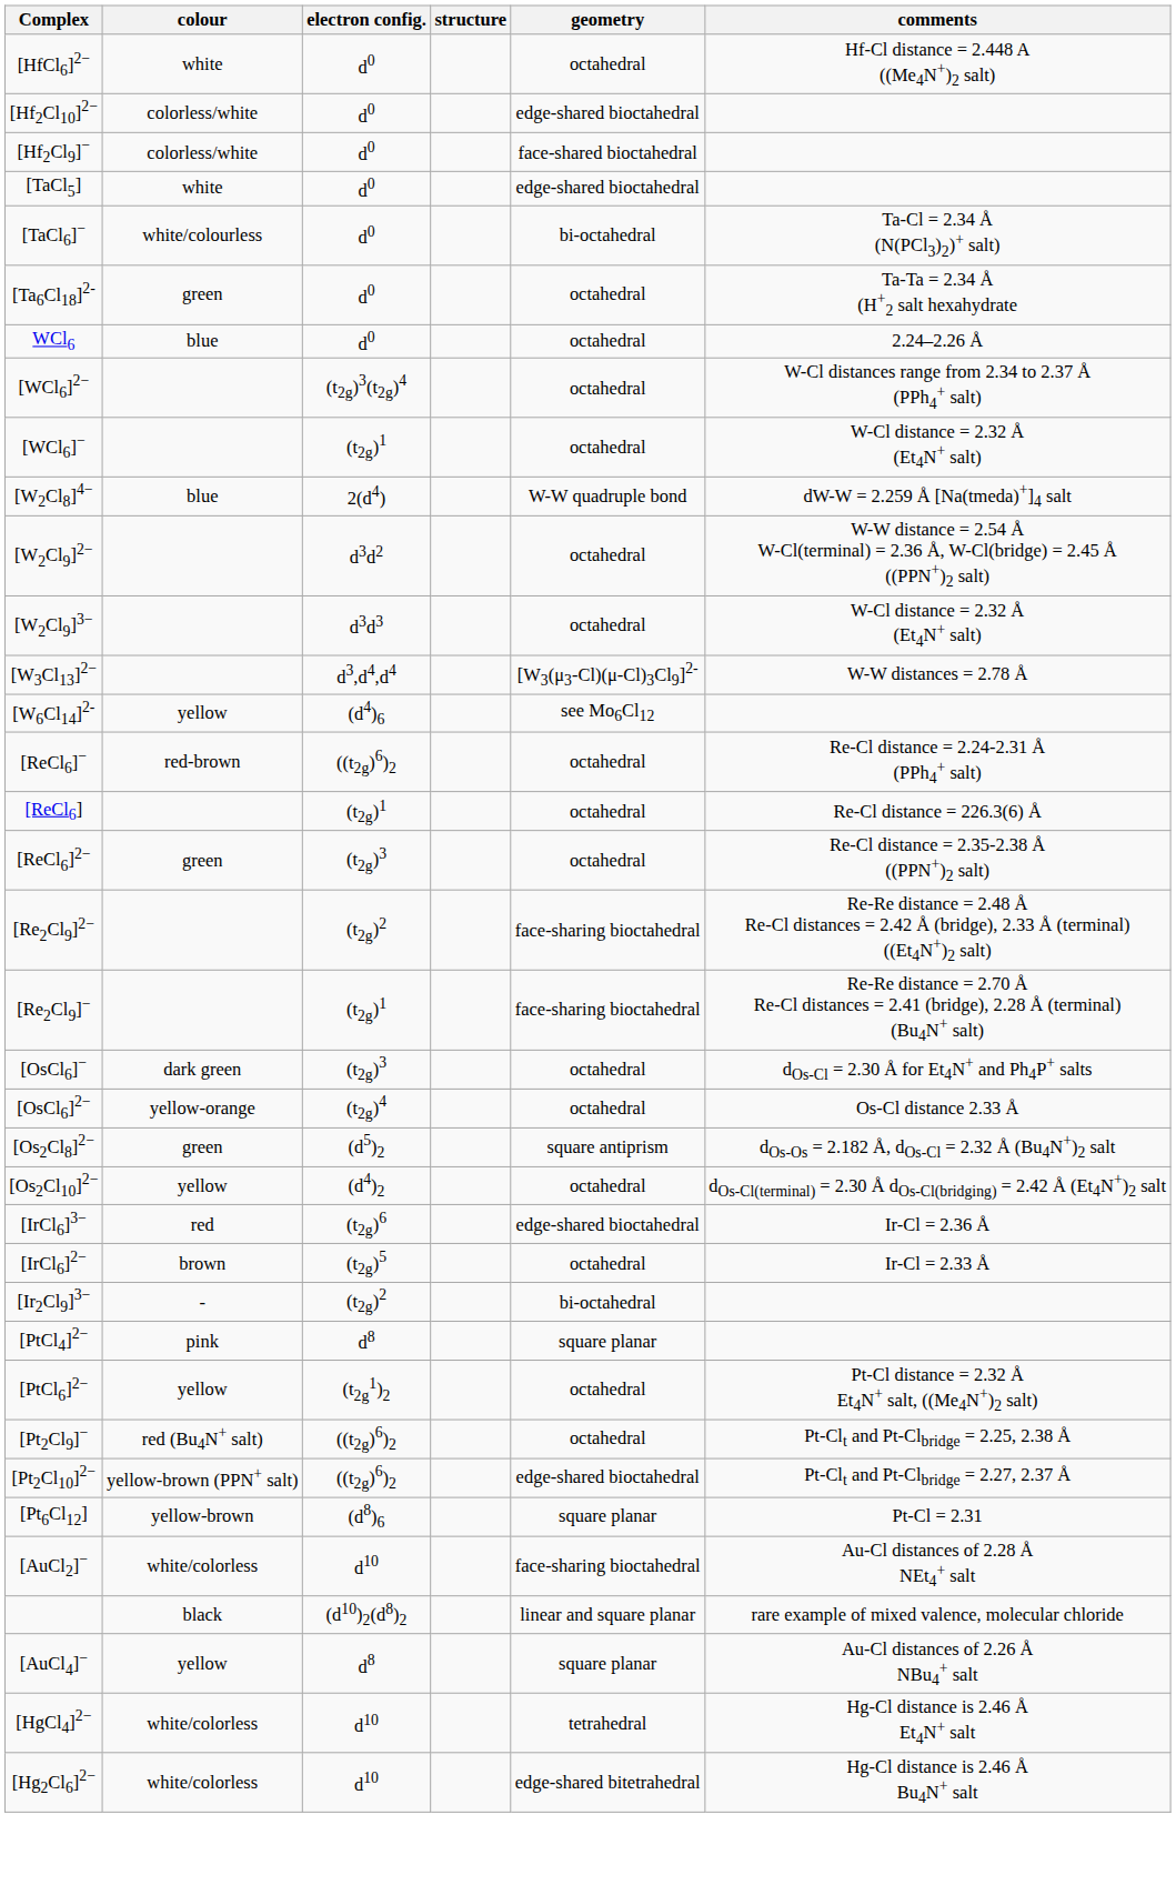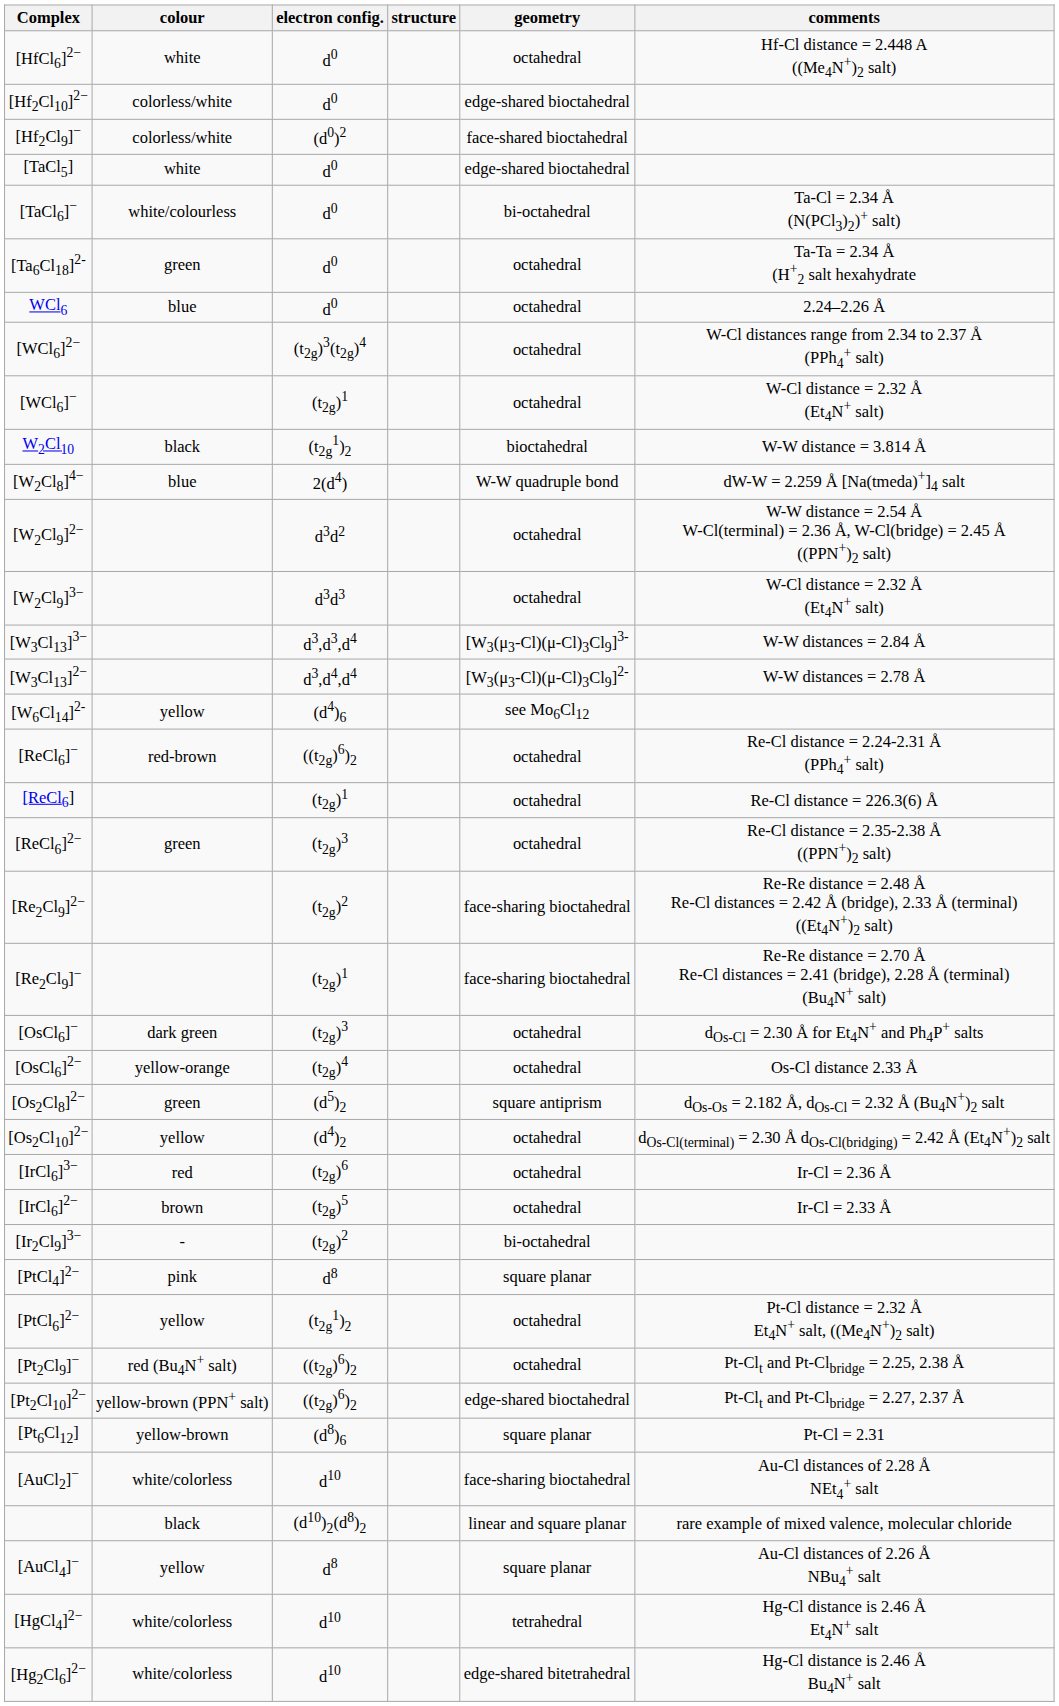[Hf2Cl9]− | electron config.: d0 -> (d0)2
+ row: W2Cl10 | black | (t2g1)2 | bioctahedral | W-W distance = 3.814 Å
+ row: [W3Cl13]3− | d3,d3,d4 | [W3(μ3-Cl)(μ-Cl)3Cl9]3- | W-W distances = 2.84 Å
[IrCl6]3− | geometry: edge-shared bioctahedral -> octahedral
